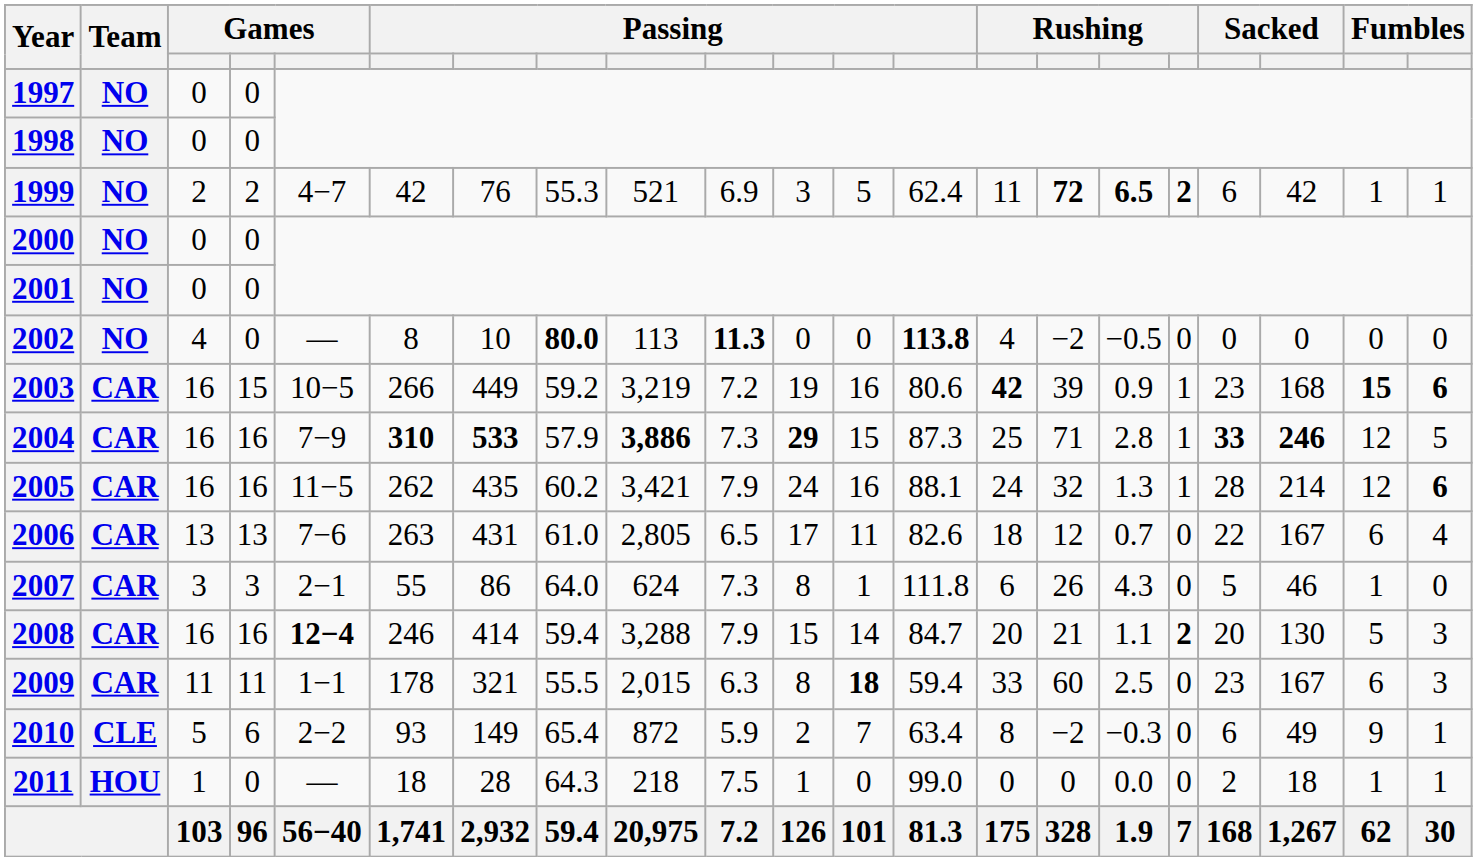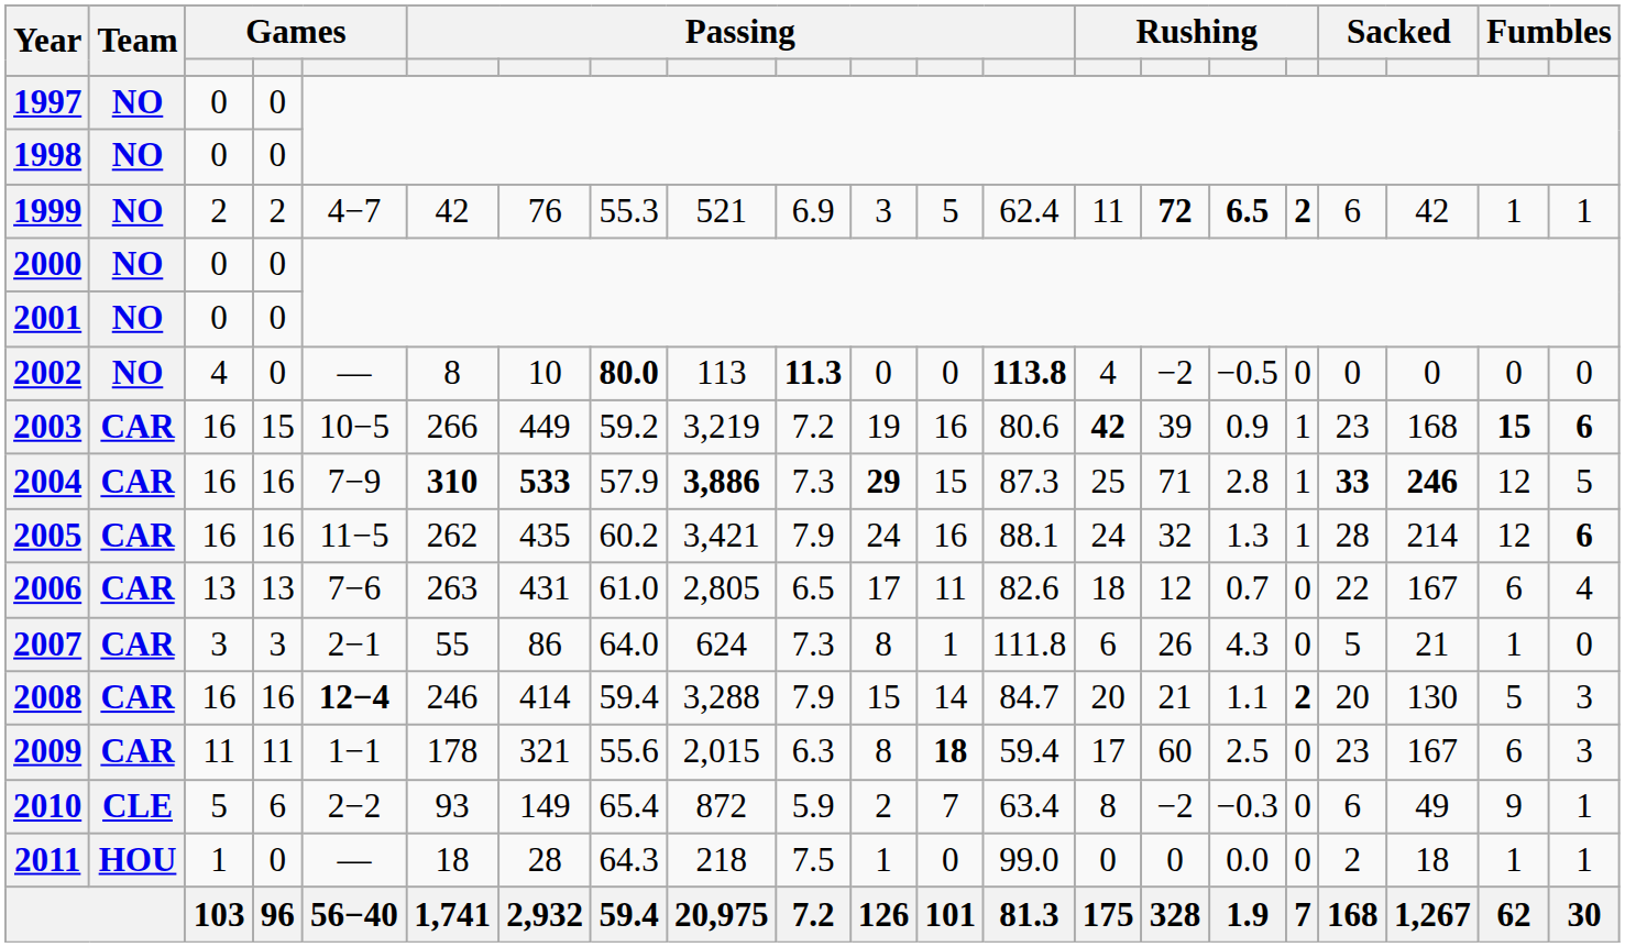2007 | column 19: 46 -> 21
2009 | column 8: 55.5 -> 55.6
2009 | column 14: 33 -> 17
